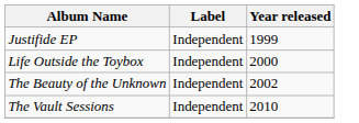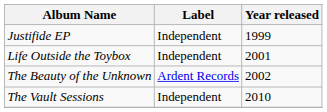Life Outside the Toybox | Year released: 2000 -> 2001
The Beauty of the Unknown | Label: Independent -> Ardent Records
